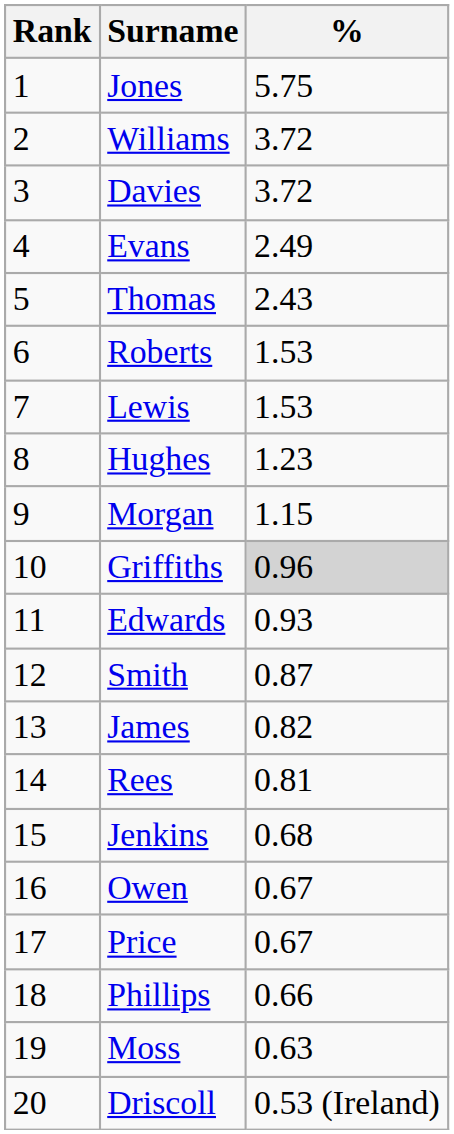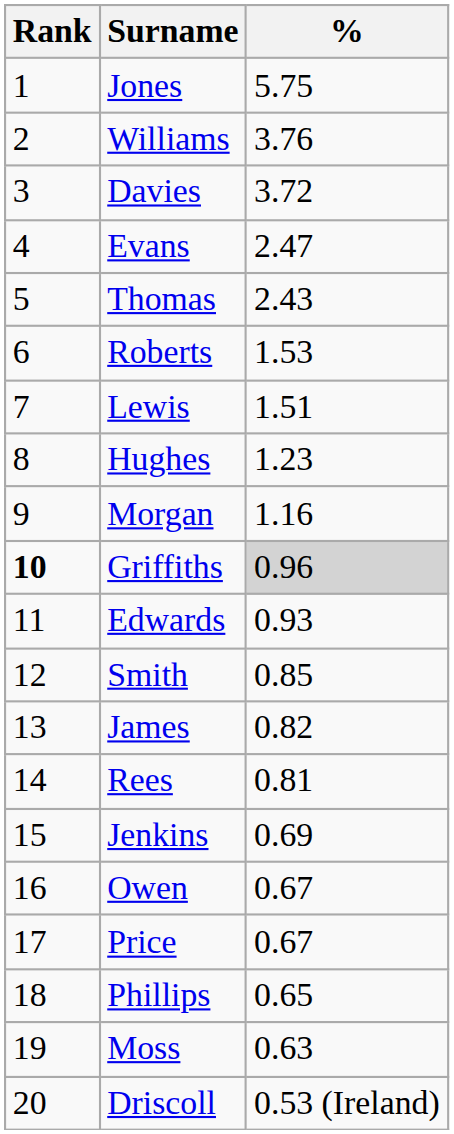Williams | %: 3.72 -> 3.76
Evans | %: 2.49 -> 2.47
Lewis | %: 1.53 -> 1.51
Morgan | %: 1.15 -> 1.16
Griffiths | Rank: normal -> bold
Smith | %: 0.87 -> 0.85
Jenkins | %: 0.68 -> 0.69
Phillips | %: 0.66 -> 0.65
